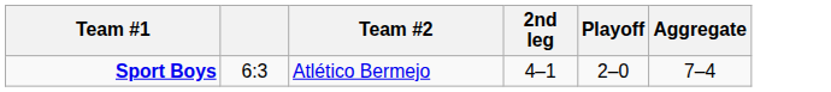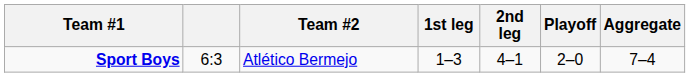+ column: 1st leg | 1–3
